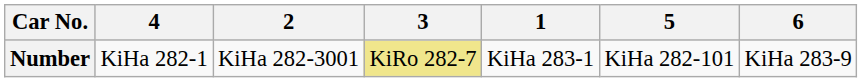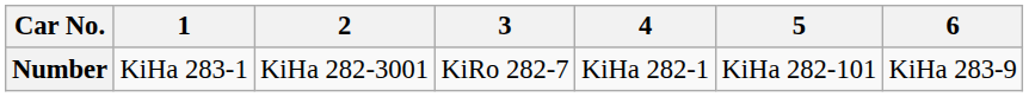columns swapped: 1 <-> 4
Number | 3: khaki background -> no background
